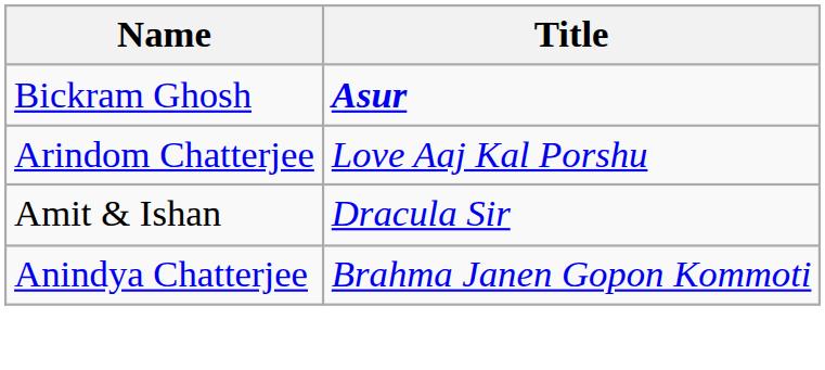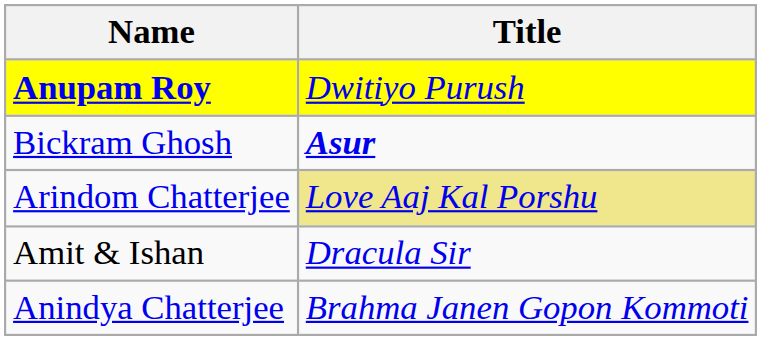+ row: Anupam Roy | Dwitiyo Purush
Arindom Chatterjee | Title: no background -> khaki background
